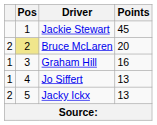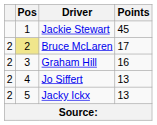Bruce McLaren | Points: 20 -> 17
Graham Hill | column 1: 1 -> 2
Jo Siffert | column 1: 1 -> 2
